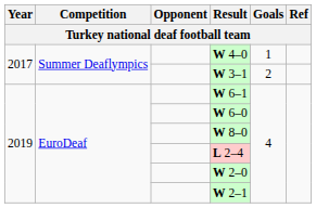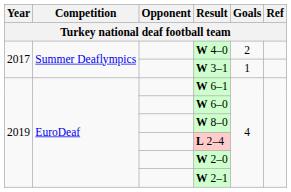W 4–0 | Goals: 1 -> 2
W 3–1 | Goals: 2 -> 1
